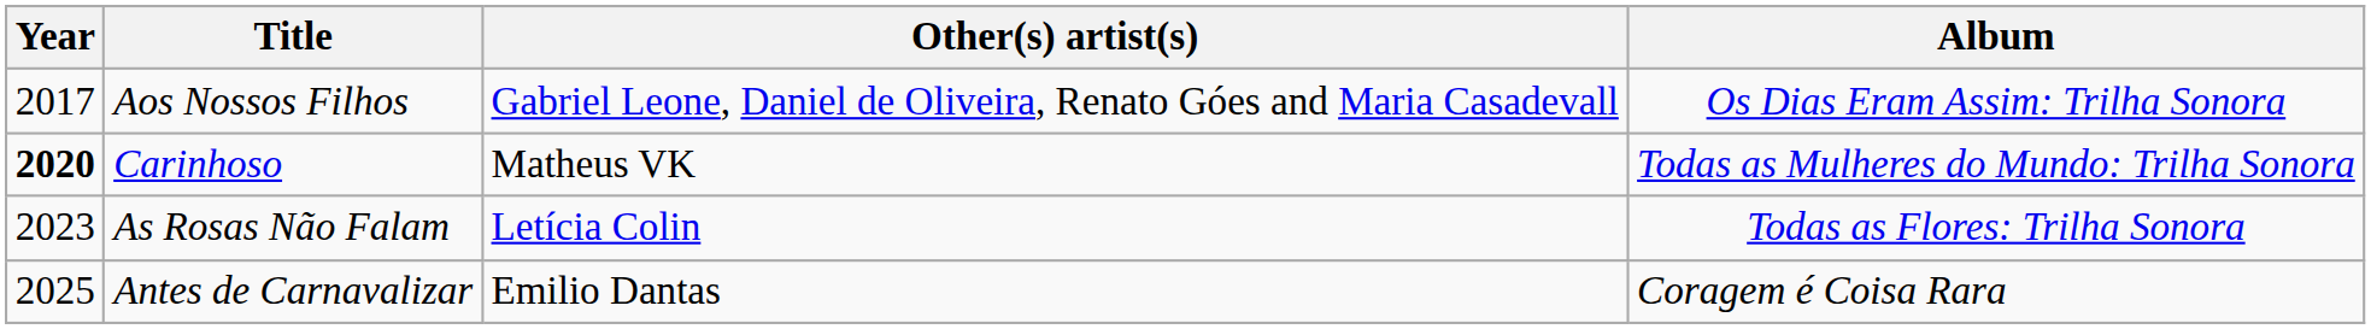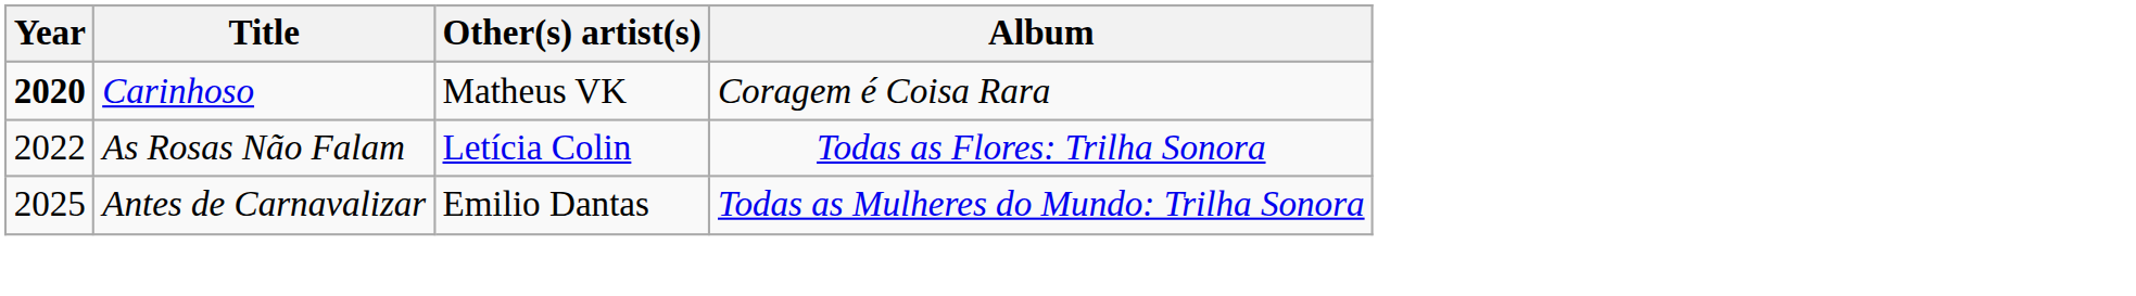- row: 2017 | Aos Nossos Filhos | Gabriel Leone, Daniel de Oliveira, Renato Góes and Maria Casadevall | Os Dias Eram Assim: Trilha Sonora
Carinhoso | Album: Todas as Mulheres do Mundo: Trilha Sonora -> Coragem é Coisa Rara
As Rosas Não Falam | Year: 2023 -> 2022
Antes de Carnavalizar | Album: Coragem é Coisa Rara -> Todas as Mulheres do Mundo: Trilha Sonora
